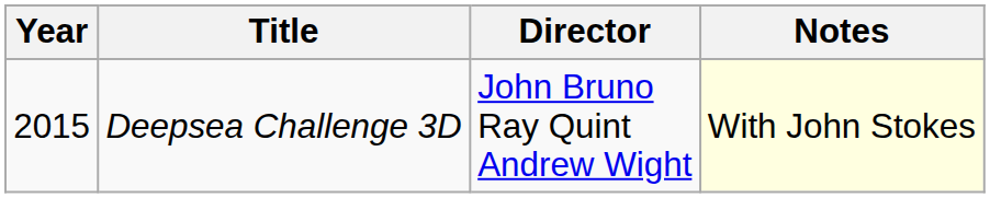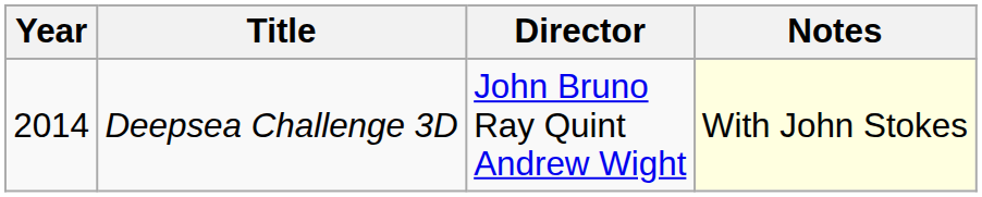Deepsea Challenge 3D | Year: 2015 -> 2014
